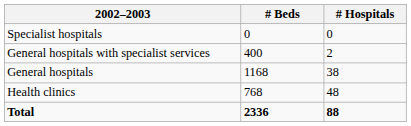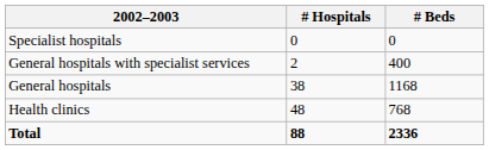columns swapped: # Hospitals <-> # Beds
